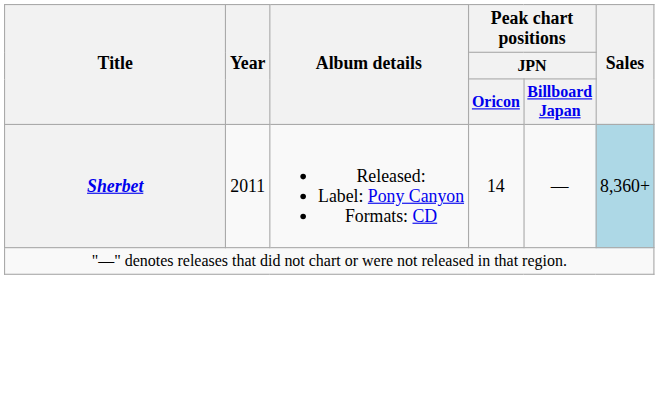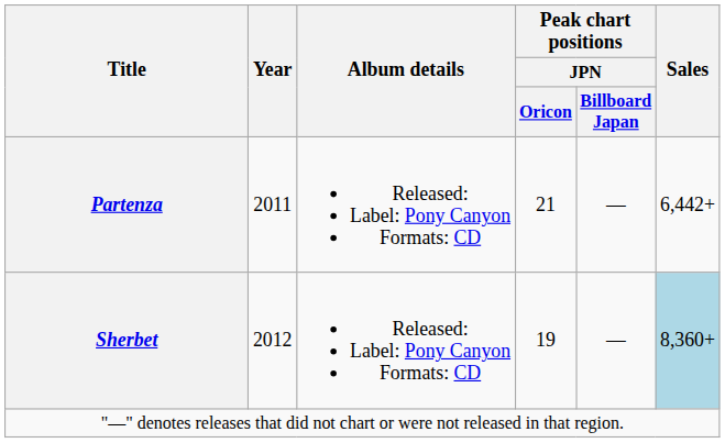+ row: Partenza | 2011 | Released: Label: Pony Canyon Formats: CD | 21 | — | 6,442+
Sherbet | Year: 2011 -> 2012
Sherbet | Peak chart positions / JPN / Oricon: 14 -> 19
